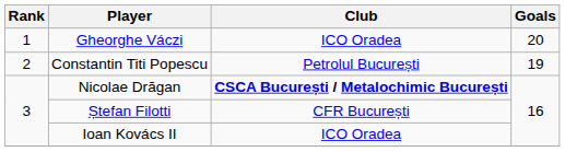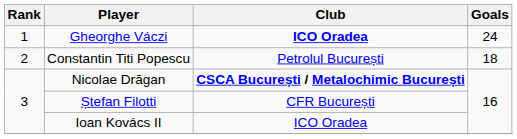Gheorghe Váczi | Club: normal -> bold
Gheorghe Váczi | Goals: 20 -> 24
Constantin Titi Popescu | Goals: 19 -> 18
